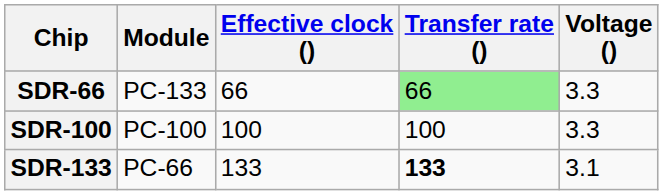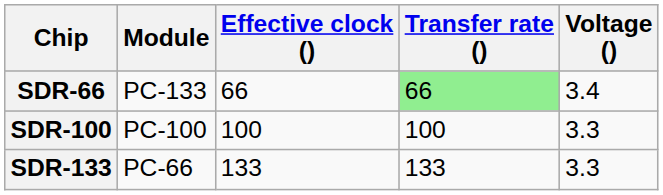SDR-66 | Voltage (): 3.3 -> 3.4
SDR-133 | Transfer rate (): bold -> normal
SDR-133 | Voltage (): 3.1 -> 3.3
